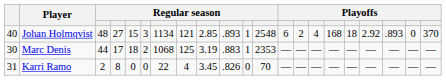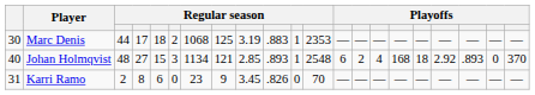rows swapped: Johan Holmqvist <-> Marc Denis
Karri Ramo | column 5: 0 -> 6
Karri Ramo | column 7: 22 -> 23
Karri Ramo | column 8: 4 -> 9
